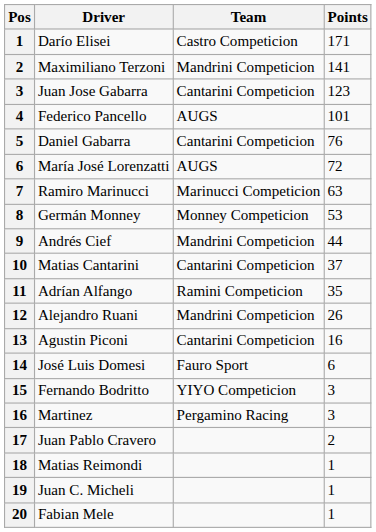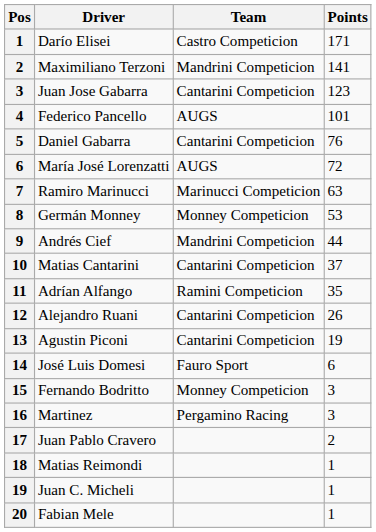Alejandro Ruani | Team: Mandrini Competicion -> Cantarini Competicion
Agustin Piconi | Points: 16 -> 19
Fernando Bodritto | Team: YIYO Competicion -> Monney Competicion
